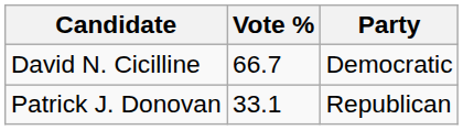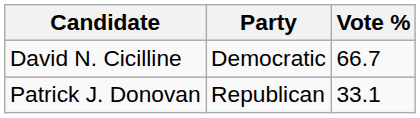columns swapped: Party <-> Vote %
